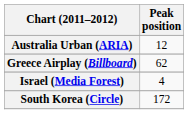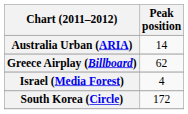Australia Urban (ARIA) | Peak position: 12 -> 14
